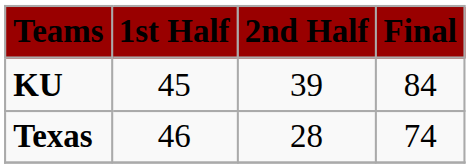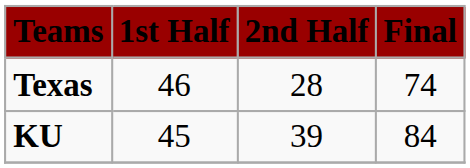rows swapped: KU <-> Texas
